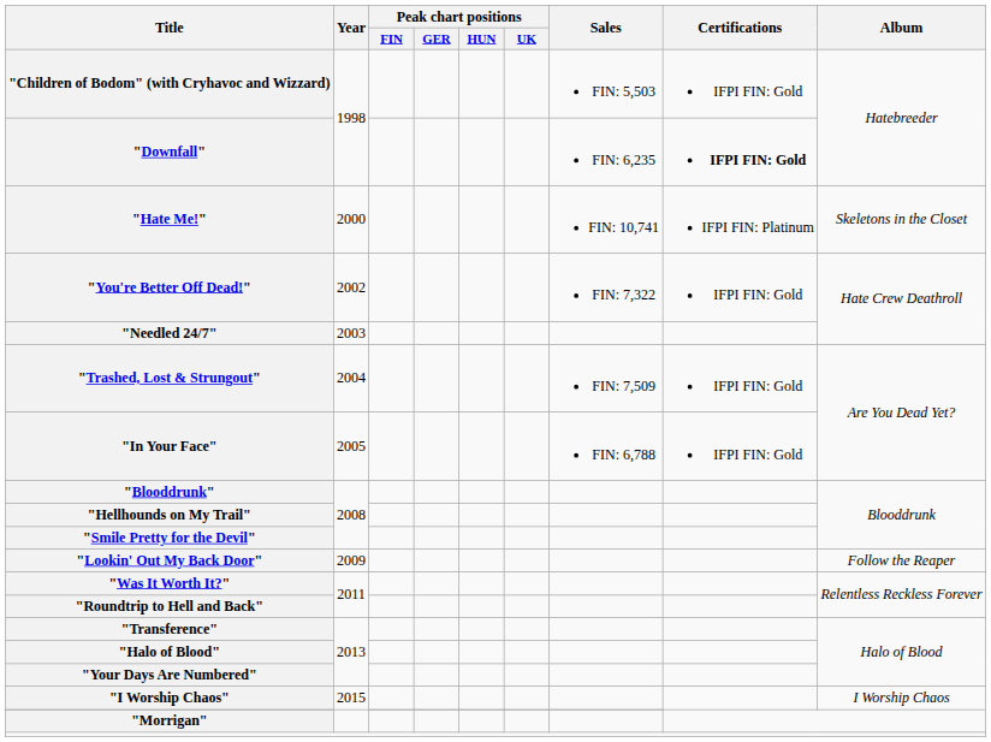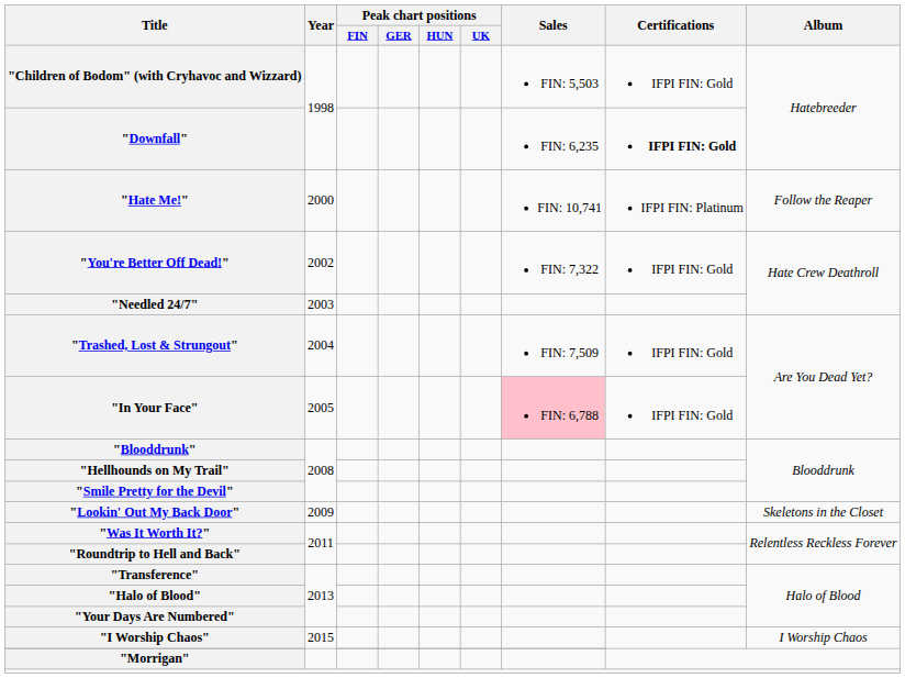"Hate Me!" | Album: Skeletons in the Closet -> Follow the Reaper
"In Your Face" | Sales: no background -> pink background
"Lookin' Out My Back Door" | Album: Follow the Reaper -> Skeletons in the Closet
